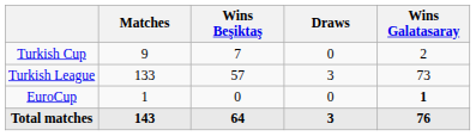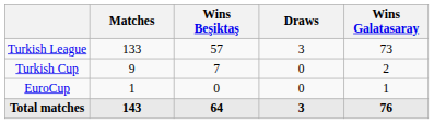rows swapped: Turkish League <-> Turkish Cup
EuroCup | Wins Galatasaray: bold -> normal
